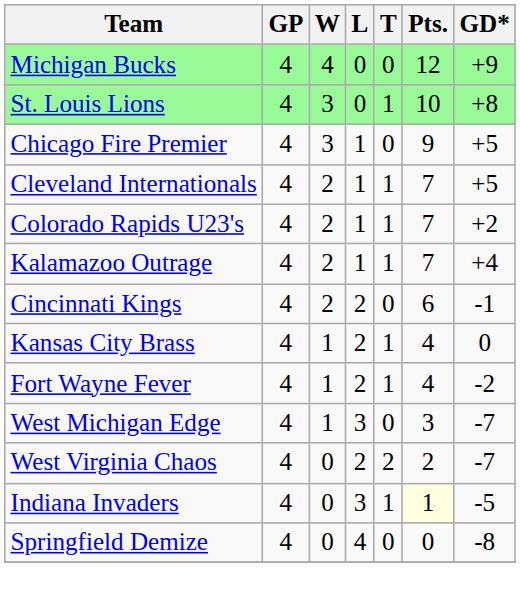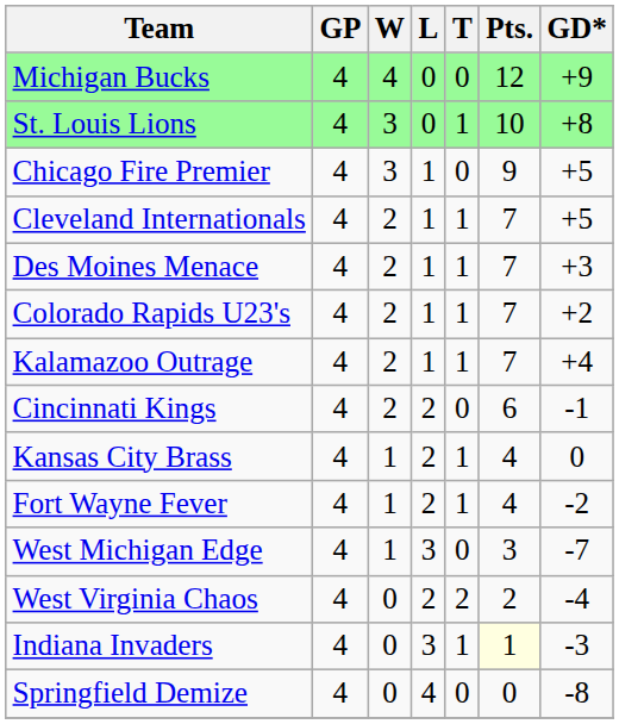+ row: Des Moines Menace | 4 | 2 | 1 | 1 | 7 | +3
West Virginia Chaos | GD*: -7 -> -4
Indiana Invaders | GD*: -5 -> -3
